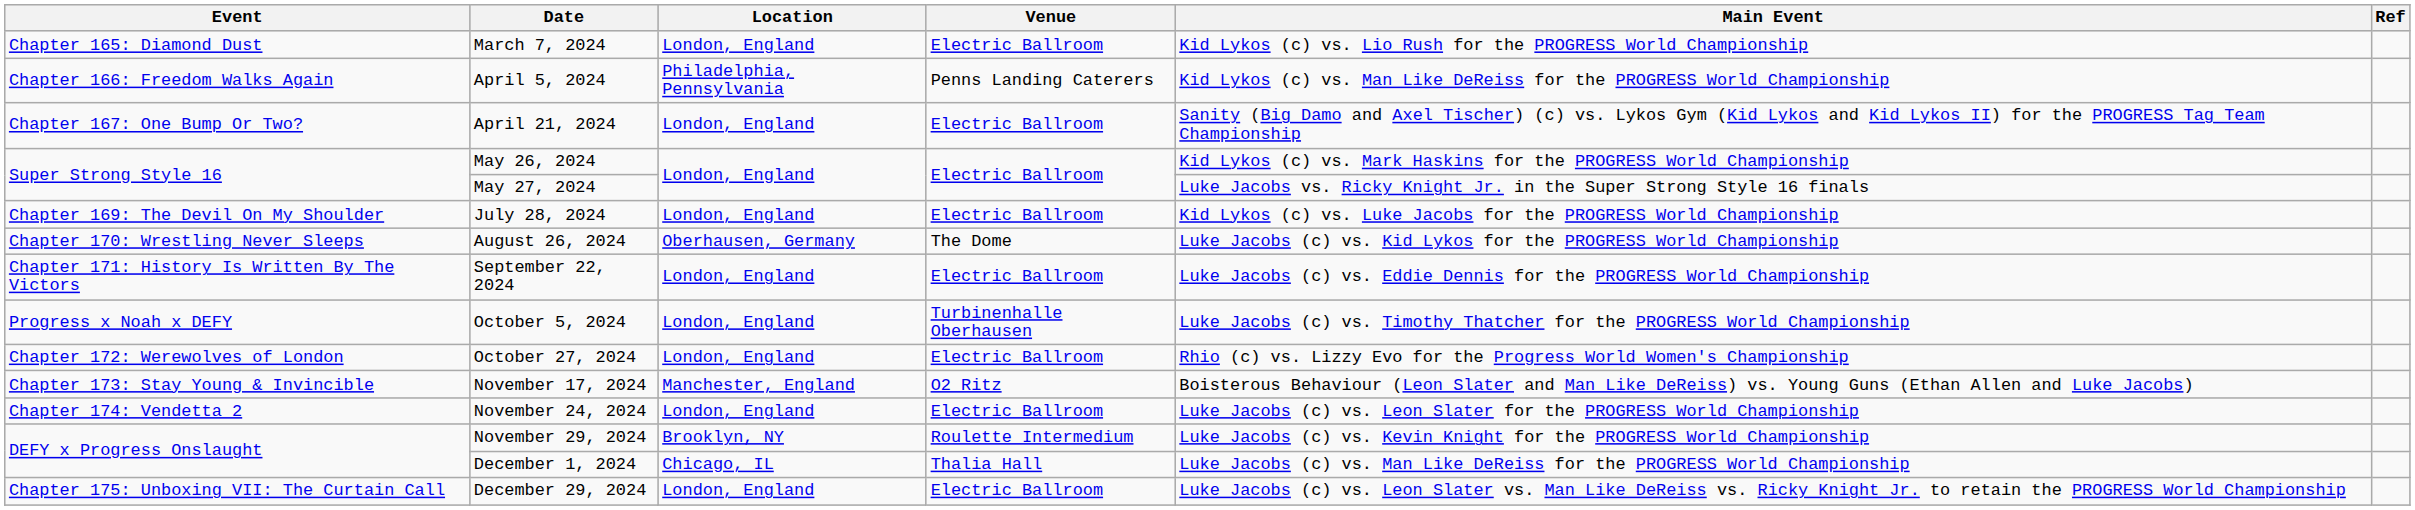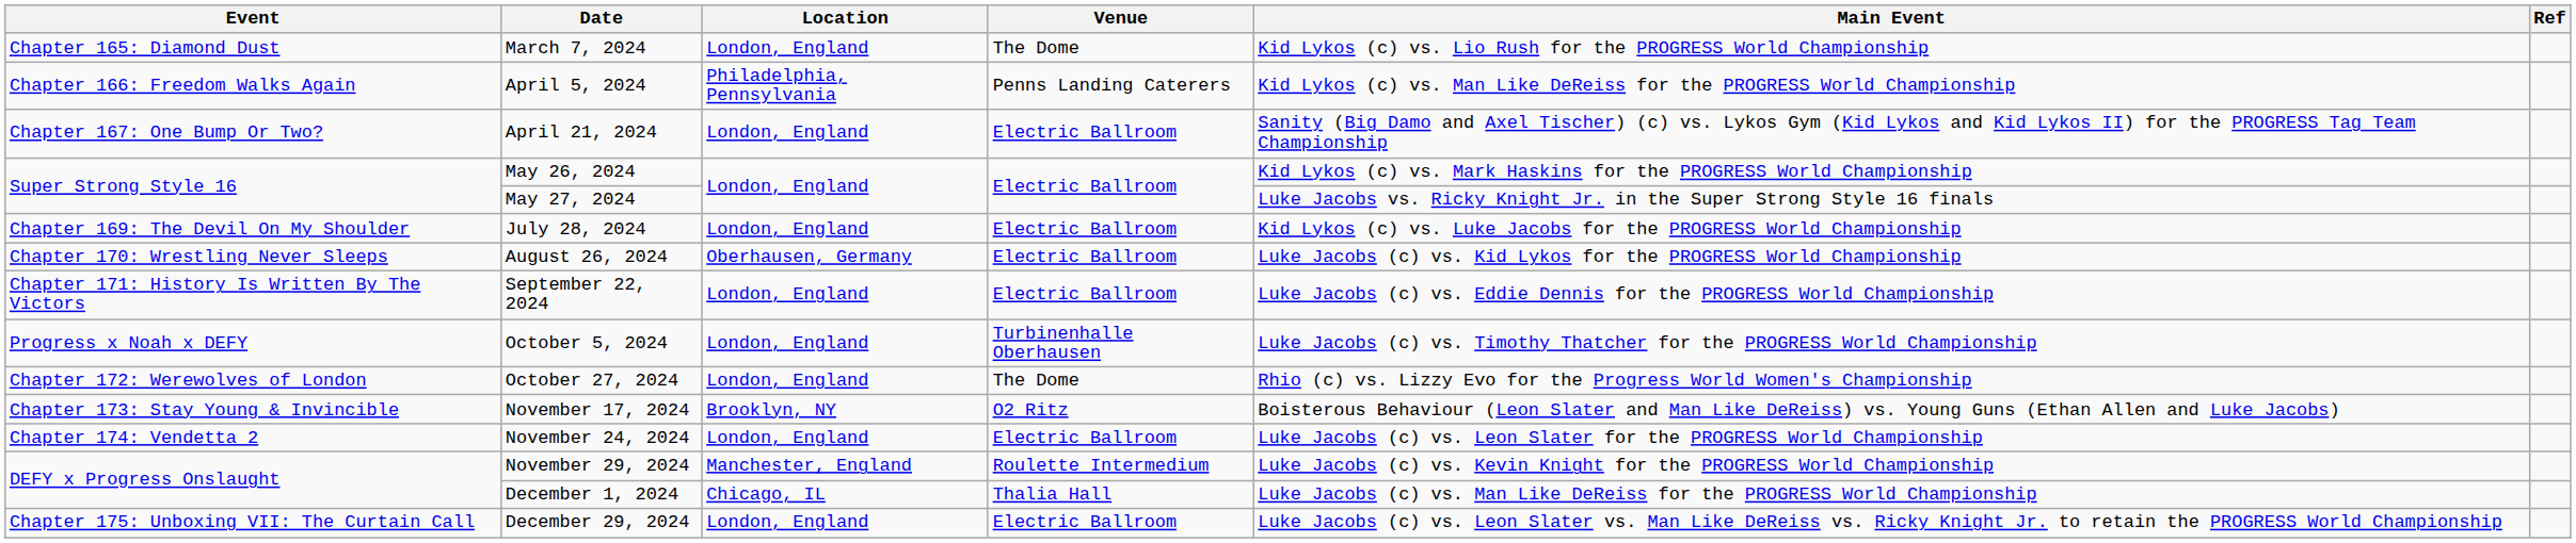March 7, 2024 | Venue: Electric Ballroom -> The Dome
August 26, 2024 | Venue: The Dome -> Electric Ballroom
October 27, 2024 | Venue: Electric Ballroom -> The Dome
November 17, 2024 | Location: Manchester, England -> Brooklyn, NY
November 29, 2024 | Location: Brooklyn, NY -> Manchester, England
